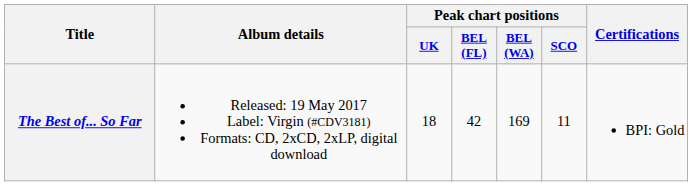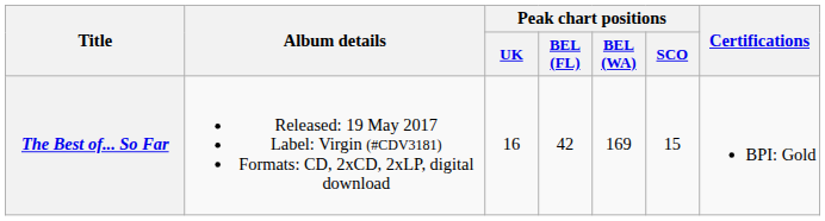The Best of... So Far | Peak chart positions / UK: 18 -> 16
The Best of... So Far | Peak chart positions / SCO: 11 -> 15
